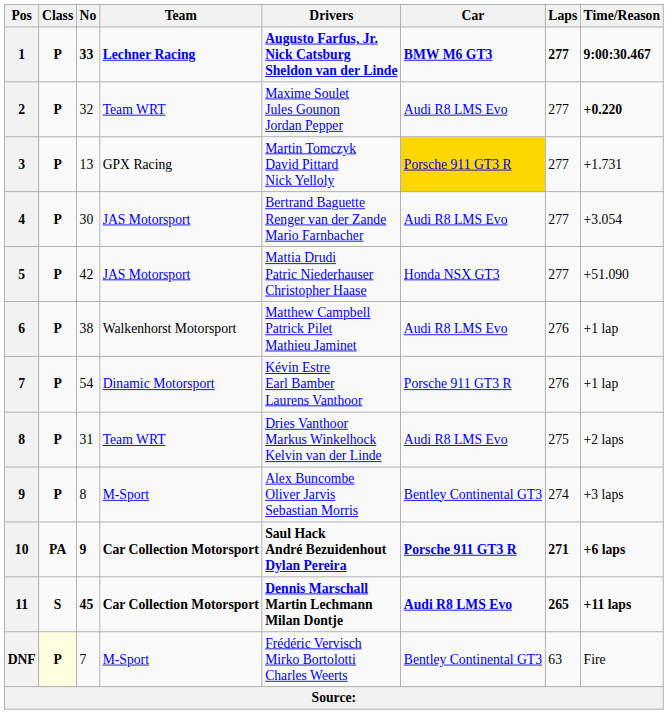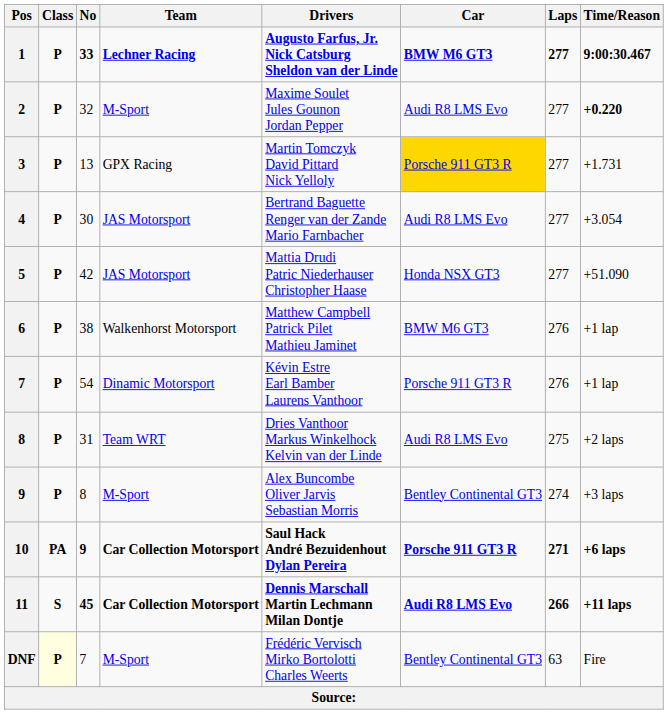2 | Team: Team WRT -> M-Sport
6 | Car: Audi R8 LMS Evo -> BMW M6 GT3
11 | Laps: 265 -> 266
